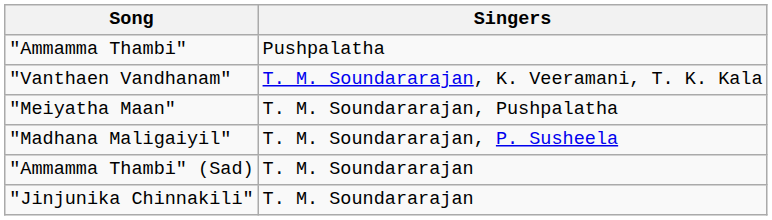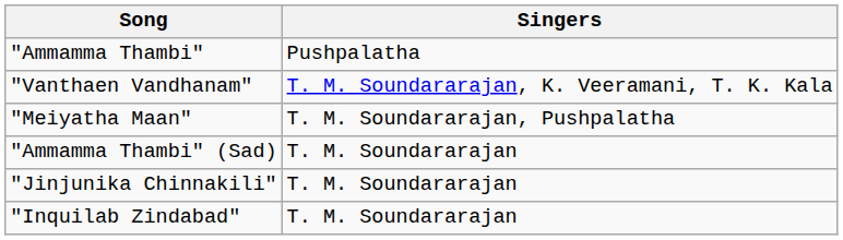- row: "Madhana Maligaiyil" | T. M. Soundararajan, P. Susheela
+ row: "Inquilab Zindabad" | T. M. Soundararajan
